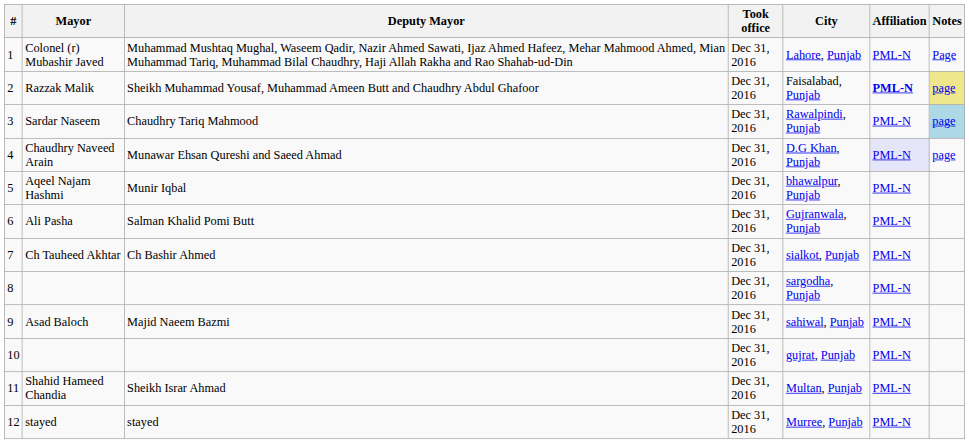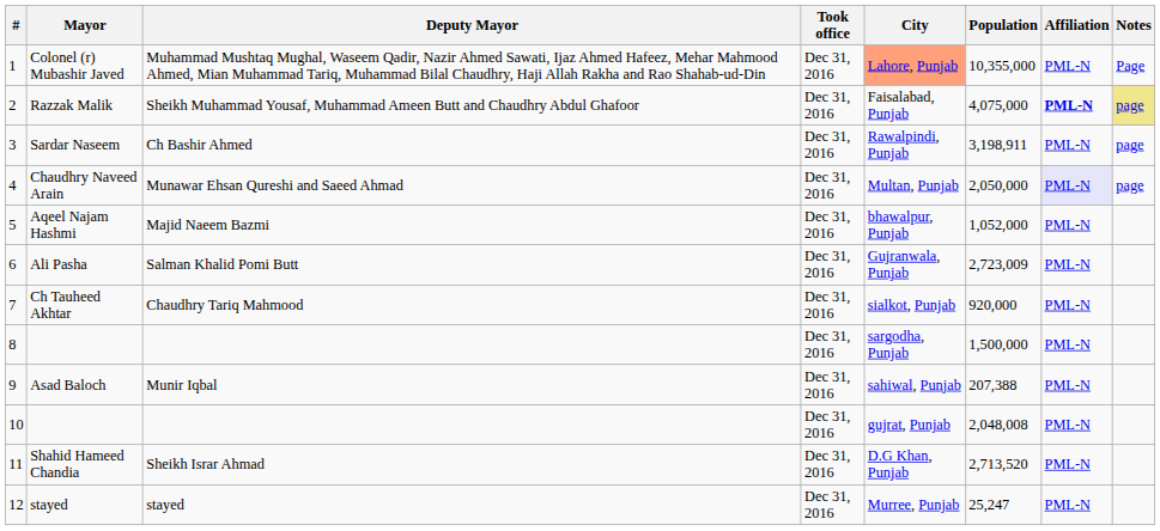+ column: Population | 10,355,000 | 4,075,000 | 3,198,911 | 2,050,000 | 1,052,000 | 2,723,009 | 920,000 | 1,500,000 | 207,388 | 2,048,008 | 2,713,520 | 25,247
Colonel (r) Mubashir Javed | City: no background -> lightsalmon background
Sardar Naseem | Deputy Mayor: Chaudhry Tariq Mahmood -> Ch Bashir Ahmed
Sardar Naseem | Notes: lightblue background -> no background
Chaudhry Naveed Arain | City: D.G Khan, Punjab -> Multan, Punjab
Aqeel Najam Hashmi | Deputy Mayor: Munir Iqbal -> Majid Naeem Bazmi
Ch Tauheed Akhtar | Deputy Mayor: Ch Bashir Ahmed -> Chaudhry Tariq Mahmood
Asad Baloch | Deputy Mayor: Majid Naeem Bazmi -> Munir Iqbal
Shahid Hameed Chandia | City: Multan, Punjab -> D.G Khan, Punjab
